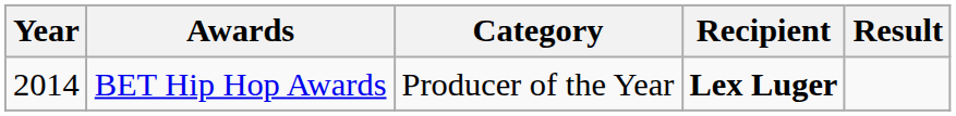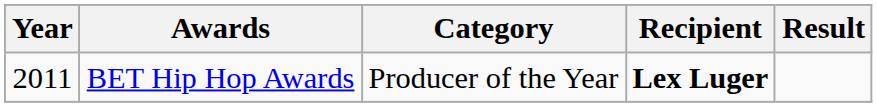BET Hip Hop Awards | Year: 2014 -> 2011
